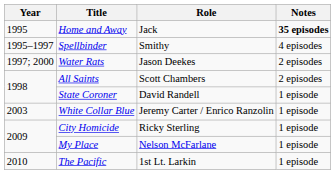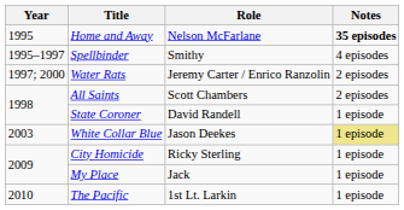Home and Away | Role: Jack -> Nelson McFarlane
Water Rats | Role: Jason Deekes -> Jeremy Carter / Enrico Ranzolin
White Collar Blue | Role: Jeremy Carter / Enrico Ranzolin -> Jason Deekes
White Collar Blue | Notes: no background -> khaki background
My Place | Role: Nelson McFarlane -> Jack
